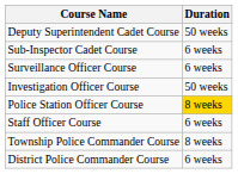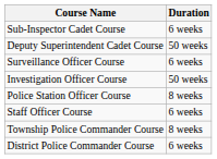rows swapped: Deputy Superintendent Cadet Course <-> Sub-Inspector Cadet Course
Police Station Officer Course | Duration: gold background -> no background
